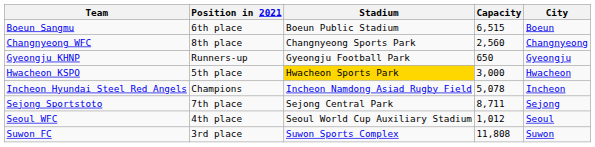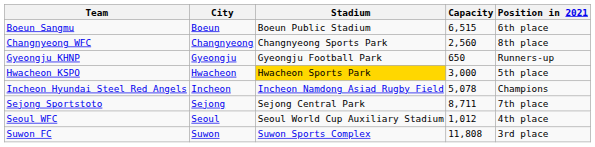columns swapped: City <-> Position in 2021
